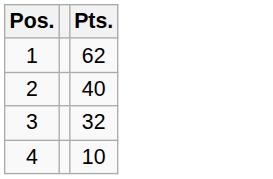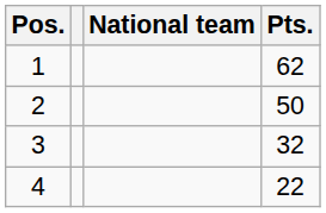+ column: National team
2 | Pts.: 40 -> 50
4 | Pts.: 10 -> 22
